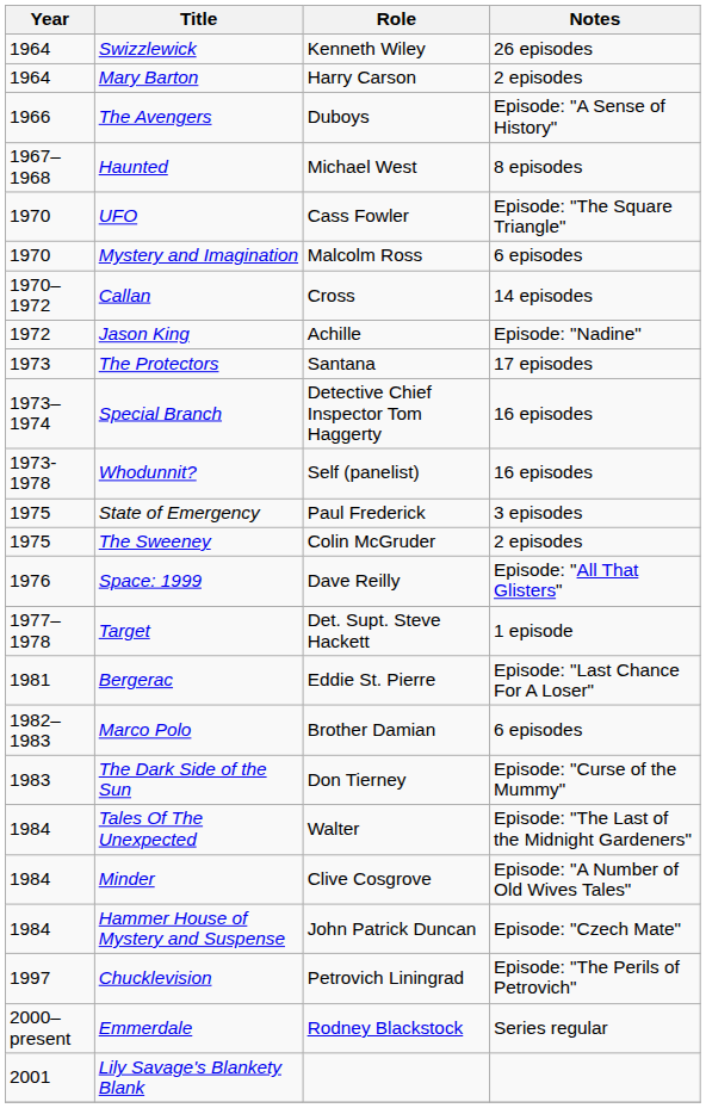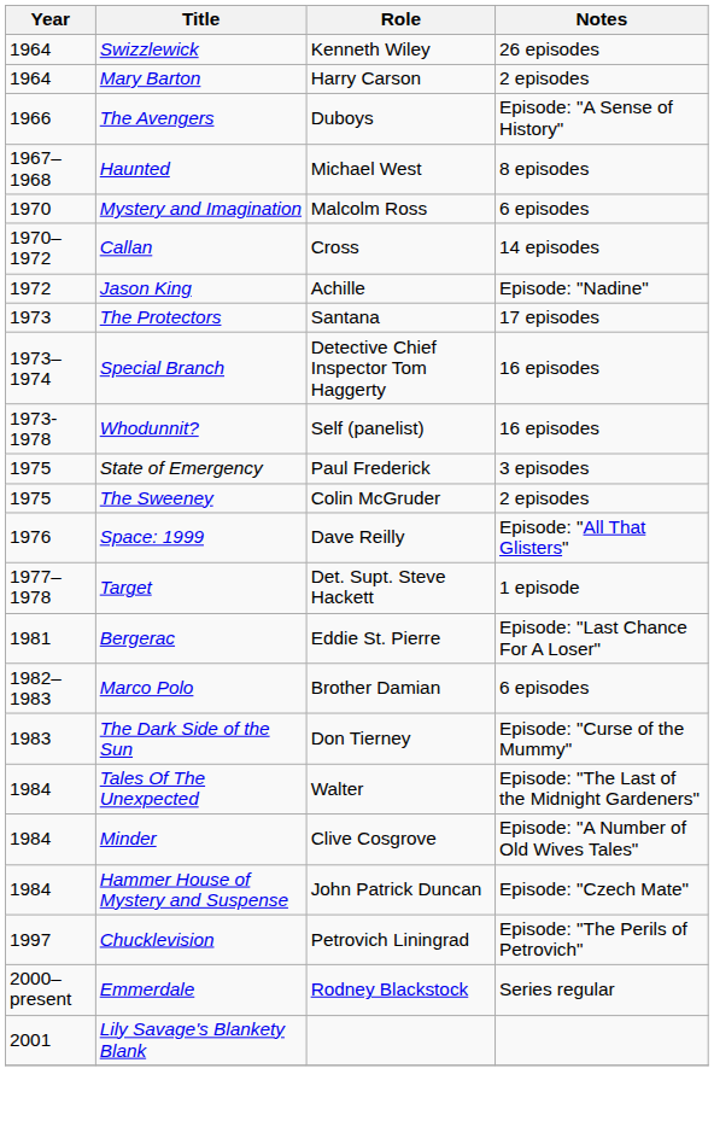- row: 1970 | UFO | Cass Fowler | Episode: "The Square Triangle"
